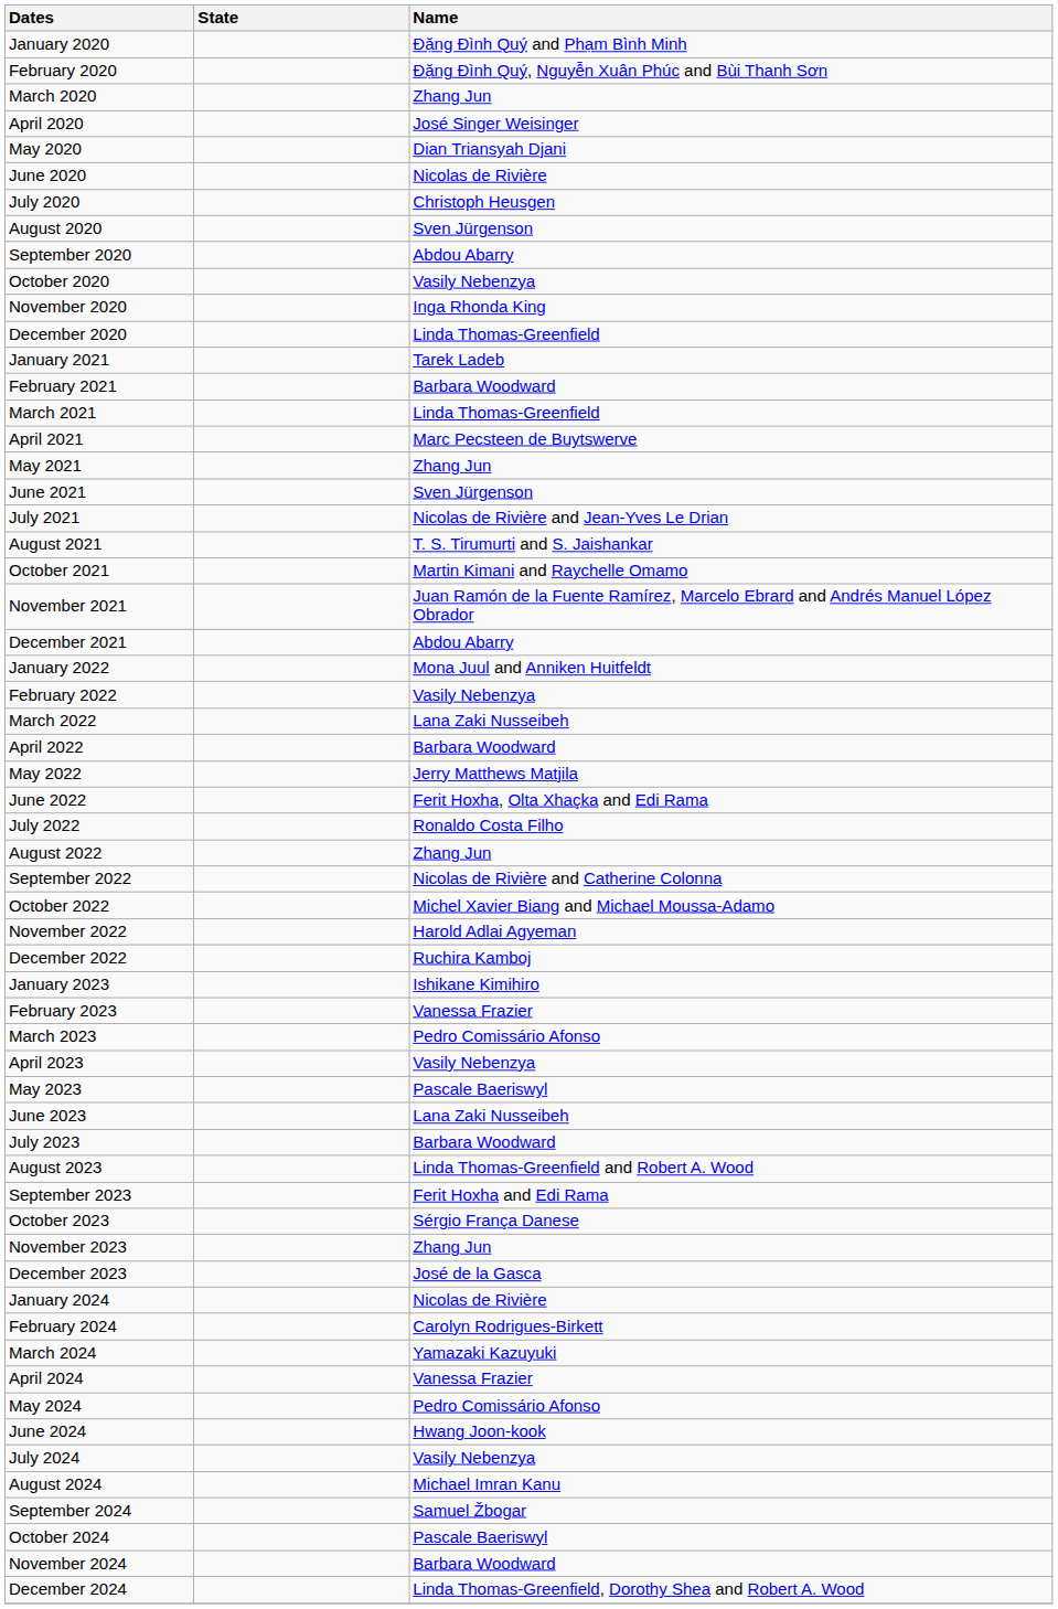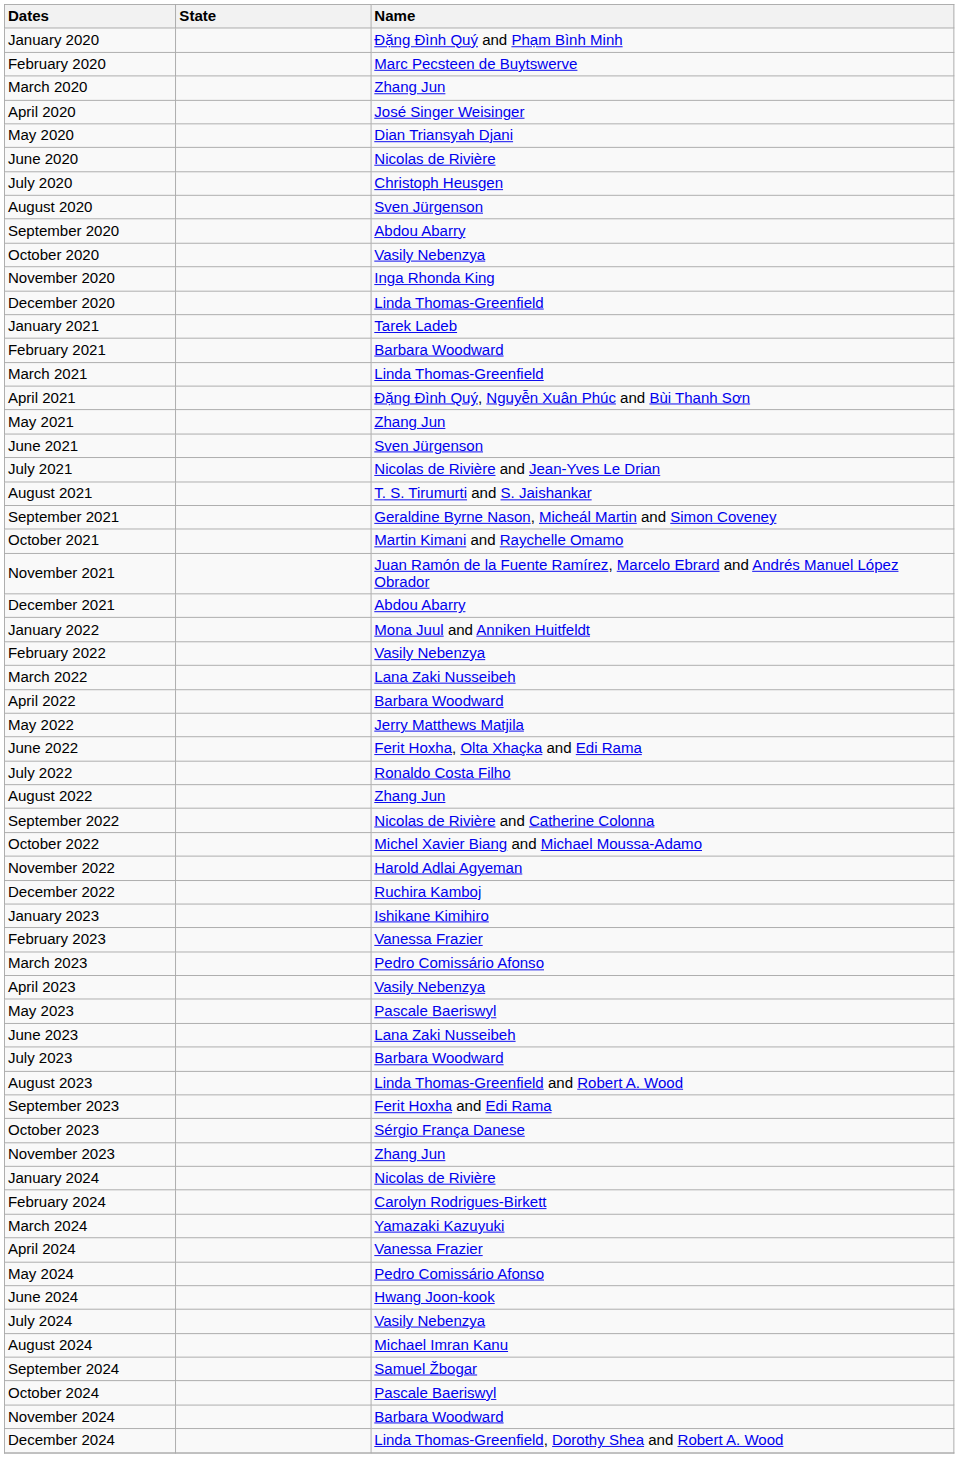February 2020 | Name: Đặng Đình Quý, Nguyễn Xuân Phúc and Bùi Thanh Sơn -> Marc Pecsteen de Buytswerve
April 2021 | Name: Marc Pecsteen de Buytswerve -> Đặng Đình Quý, Nguyễn Xuân Phúc and Bùi Thanh Sơn
+ row: September 2021 | Geraldine Byrne Nason, Micheál Martin and Simon Coveney
- row: December 2023 | José de la Gasca
